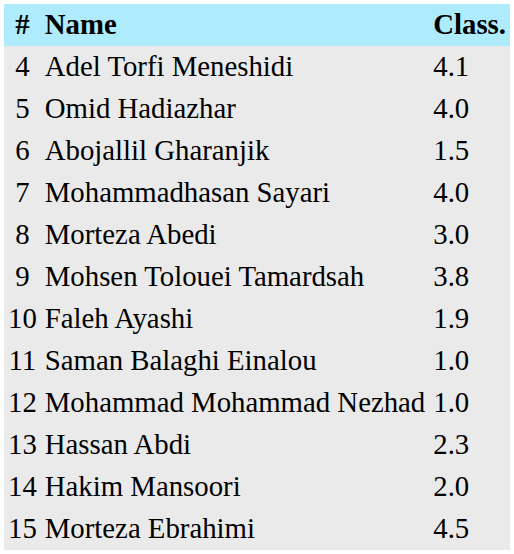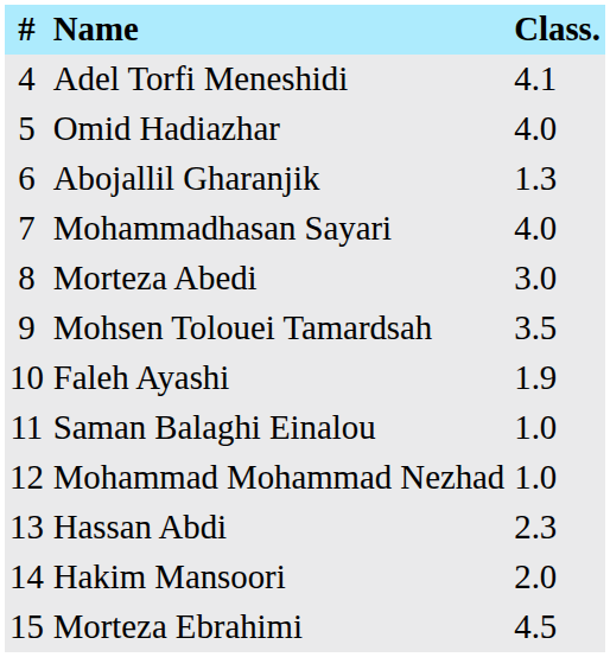Abojallil Gharanjik | Class.: 1.5 -> 1.3
Mohsen Tolouei Tamardsah | Class.: 3.8 -> 3.5
